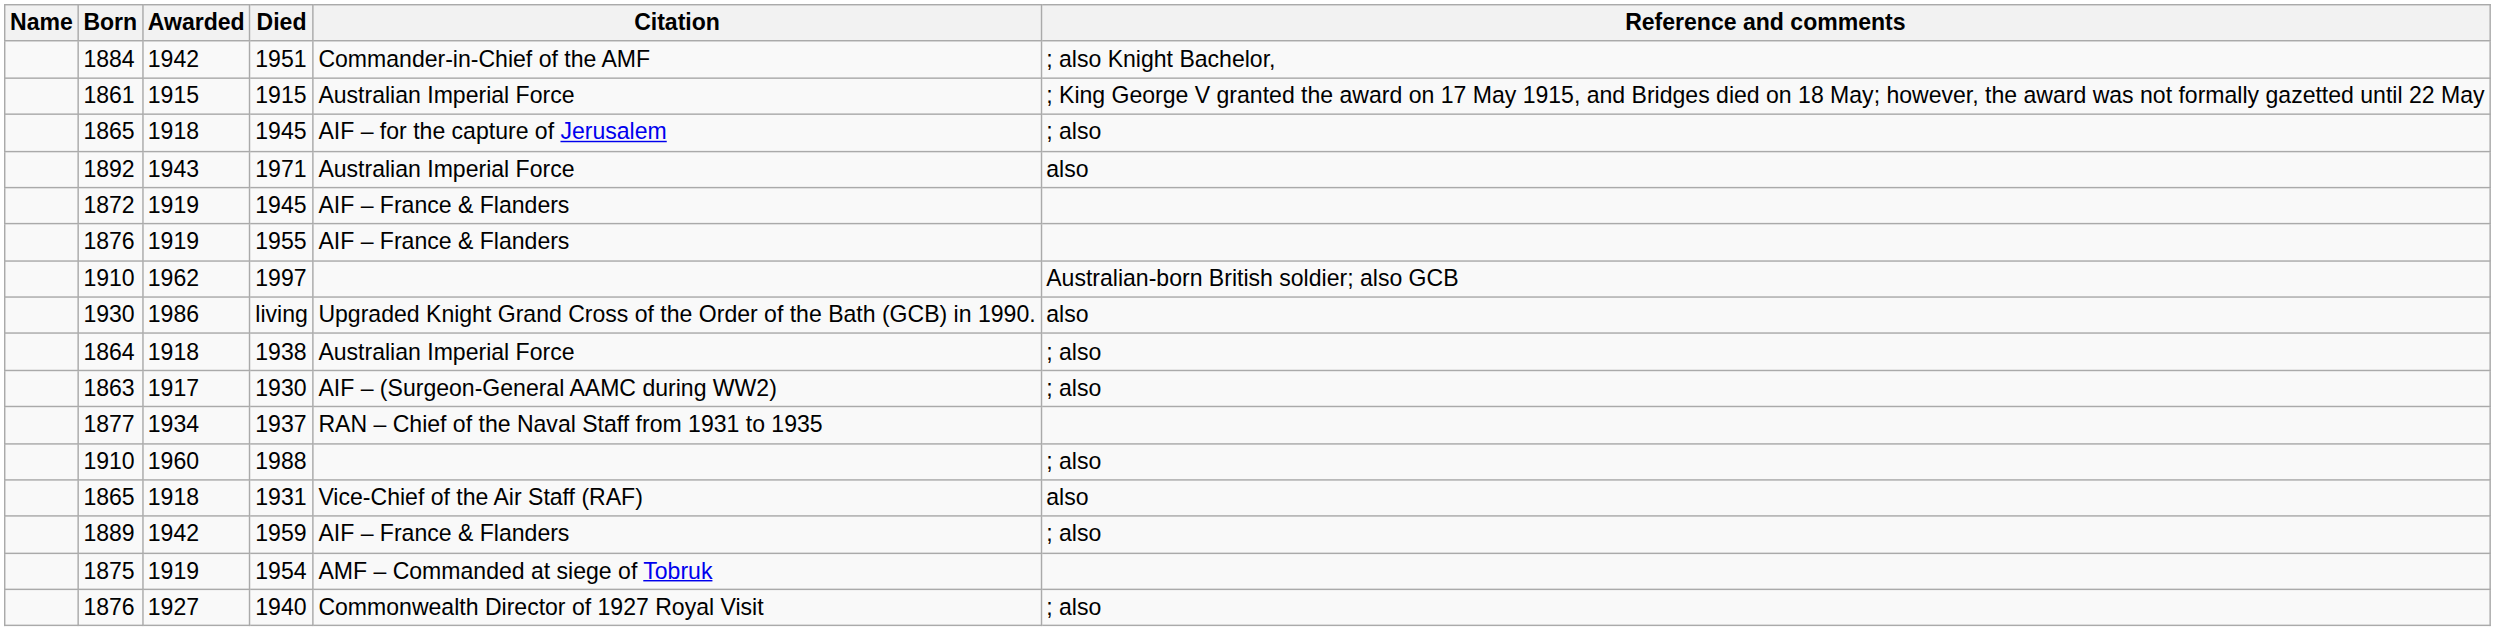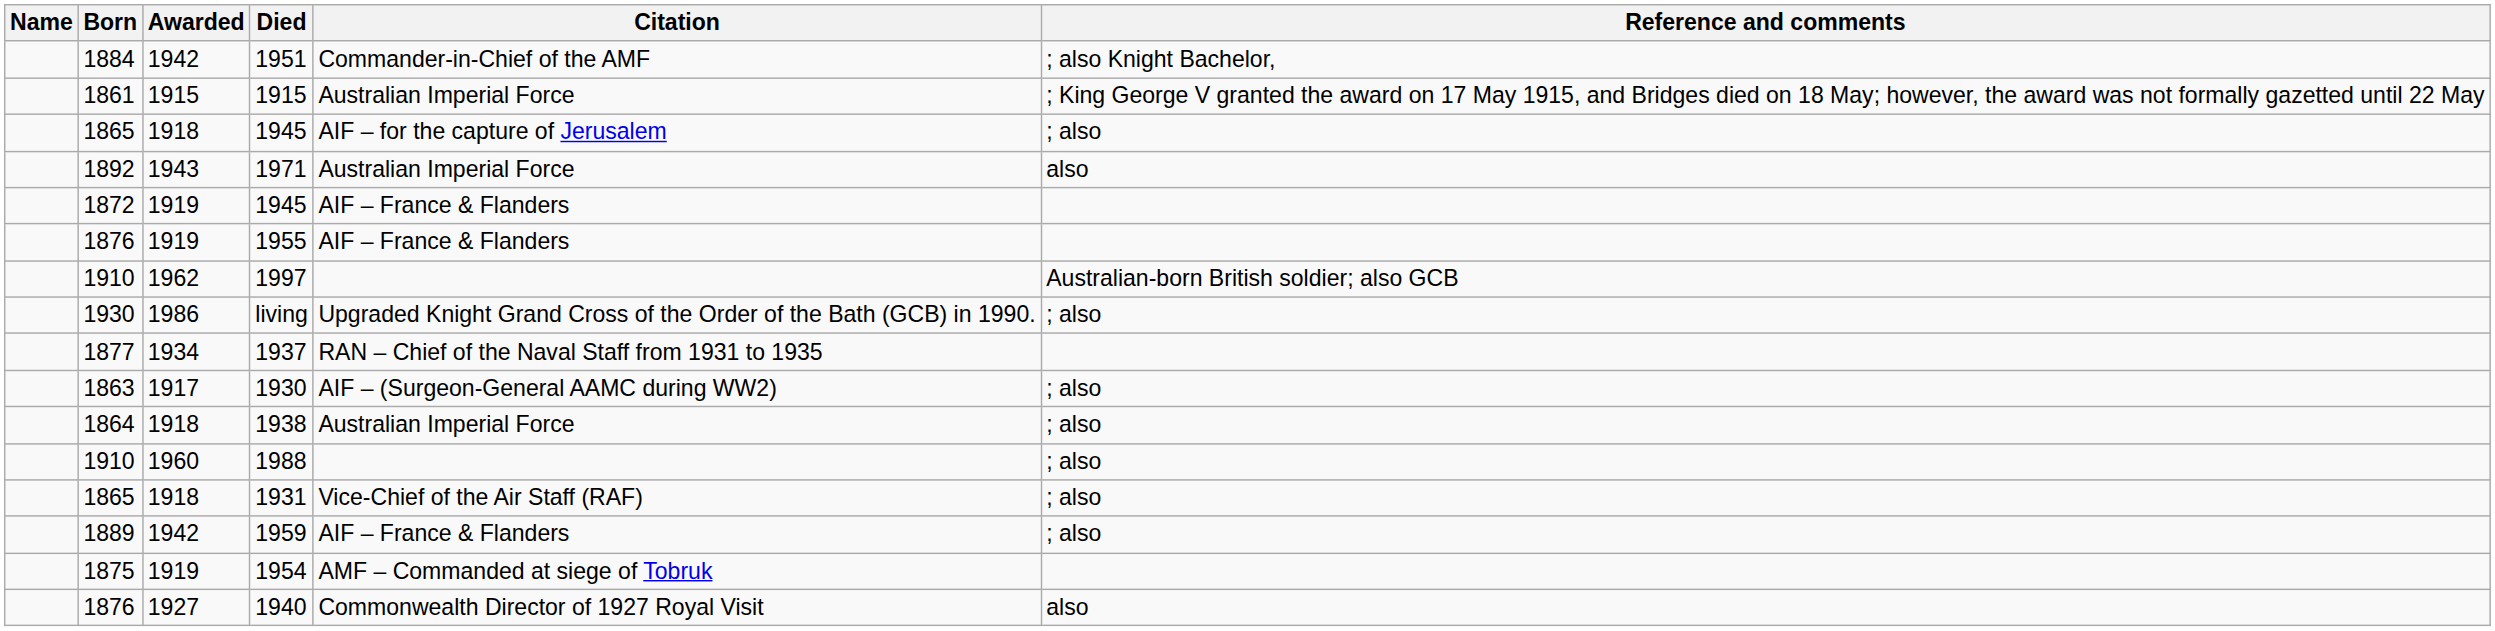living | Reference and comments: also -> ; also
rows swapped: 1938 <-> 1937
1931 | Reference and comments: also -> ; also
1940 | Reference and comments: ; also -> also
